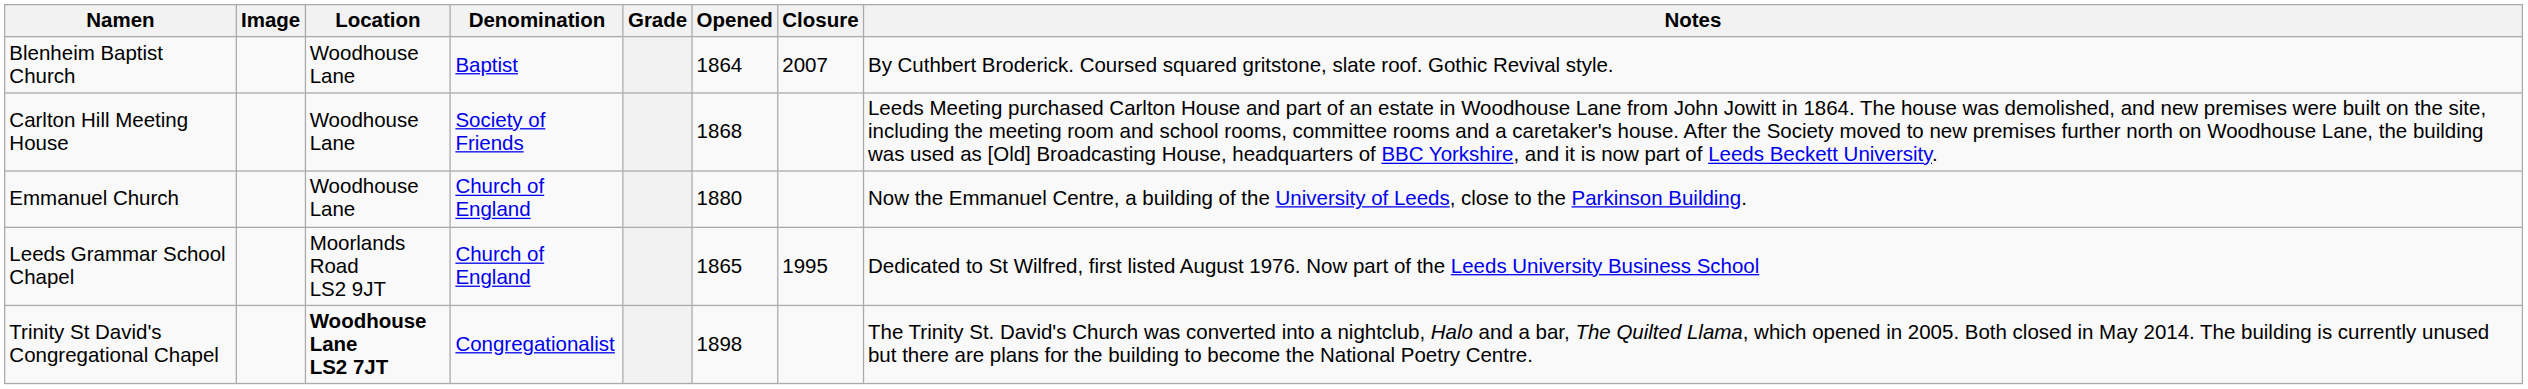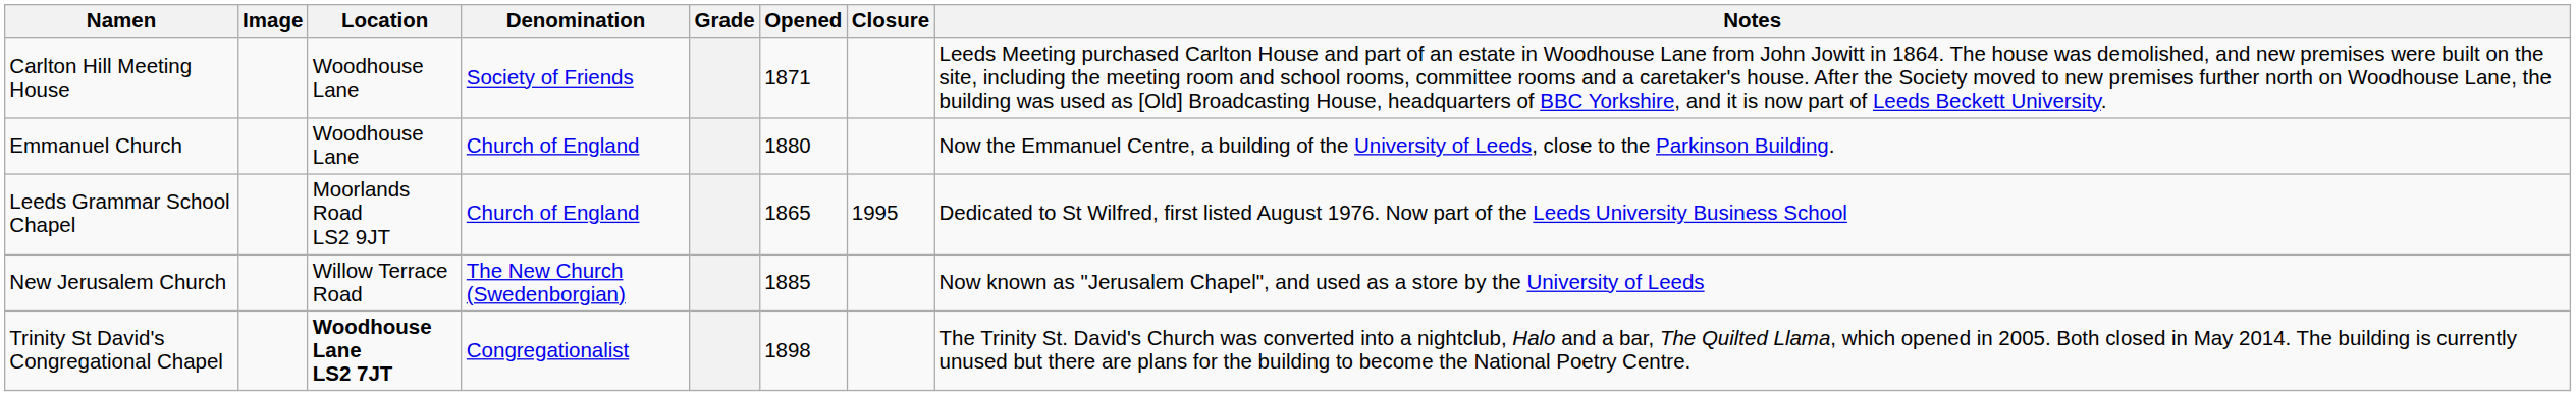- row: Blenheim Baptist Church | Woodhouse Lane | Baptist | 1864 | 2007 | By Cuthbert Broderick. Coursed squared gritstone, slate roof. Gothic Revival style.
Carlton Hill Meeting House | Opened: 1868 -> 1871
+ row: New Jerusalem Church | Willow Terrace Road | The New Church (Swedenborgian) | 1885 | Now known as "Jerusalem Chapel", and used as a store by the University of Leeds
